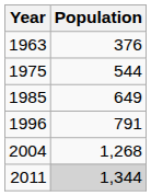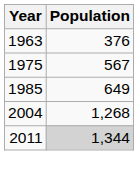1975 | Population: 544 -> 567
- row: 1996 | 791
